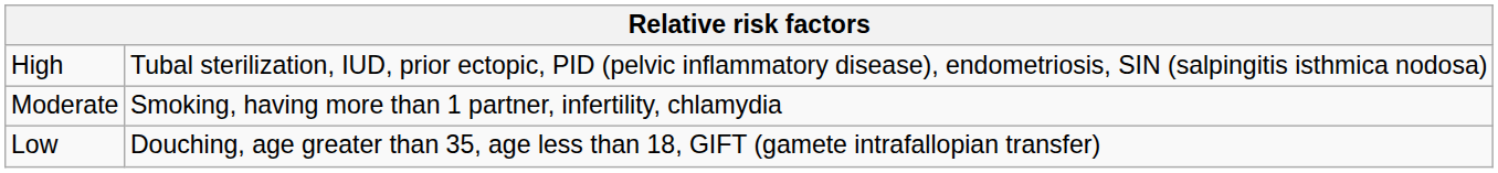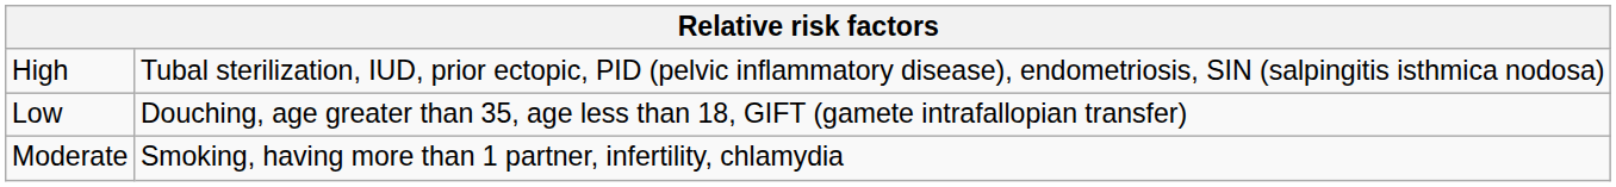rows swapped: Moderate <-> Low
